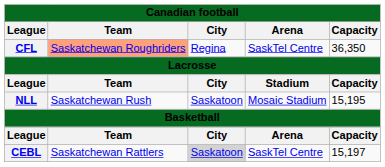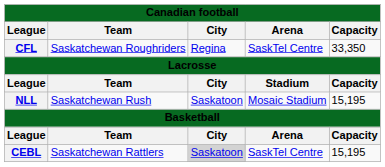CFL | Team: lightsalmon background -> no background
CFL | Capacity: 36,350 -> 33,350
CEBL | Capacity: 15,197 -> 15,195
